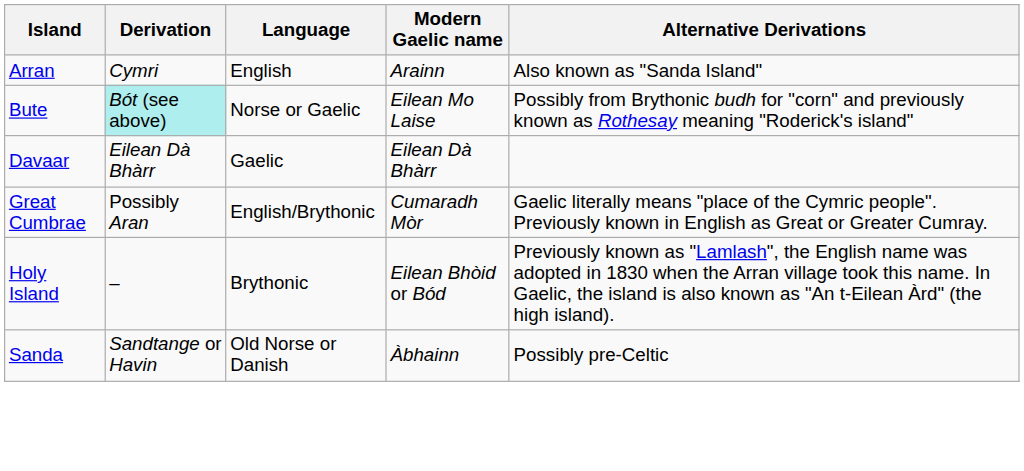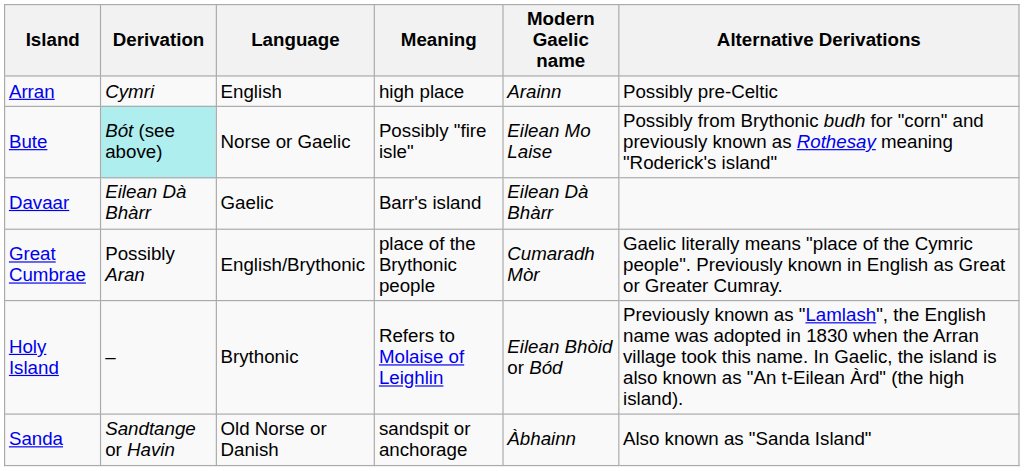+ column: Meaning | high place | Possibly "fire isle" | Barr's island | place of the Brythonic people | Refers to Molaise of Leighlin | sandspit or anchorage
Arran | Alternative Derivations: Also known as "Sanda Island" -> Possibly pre-Celtic
Sanda | Alternative Derivations: Possibly pre-Celtic -> Also known as "Sanda Island"
